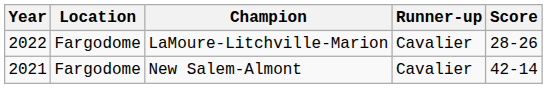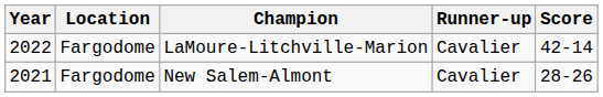LaMoure-Litchville-Marion | Score: 28-26 -> 42-14
New Salem-Almont | Score: 42-14 -> 28-26
